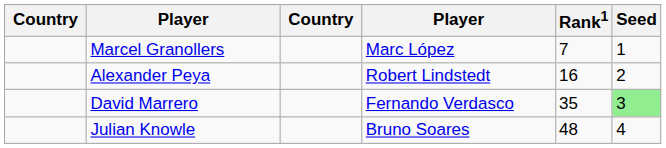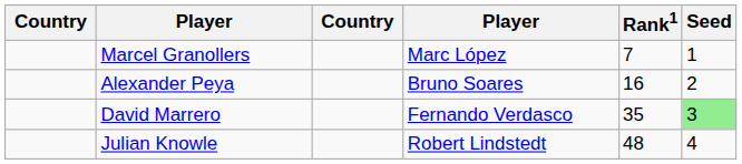Alexander Peya | column 4: Robert Lindstedt -> Bruno Soares
Julian Knowle | column 4: Bruno Soares -> Robert Lindstedt
